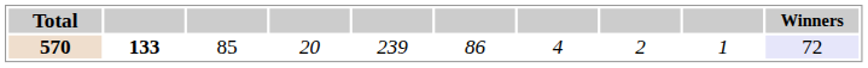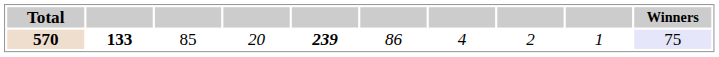570 | column 5: normal -> bold
570 | Winners: 72 -> 75
